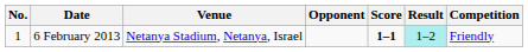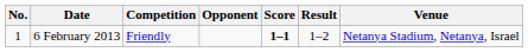columns swapped: Venue <-> Competition
6 February 2013 | Result: paleturquoise background -> no background
